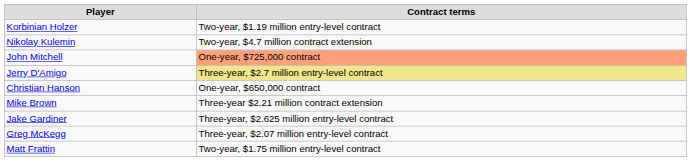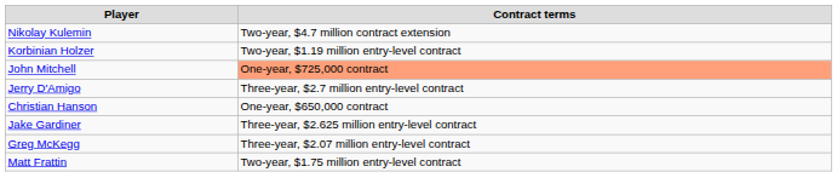rows swapped: Korbinian Holzer <-> Nikolay Kulemin
Jerry D'Amigo | Contract terms: khaki background -> no background
- row: Mike Brown | Three-year $2.21 million contract extension
